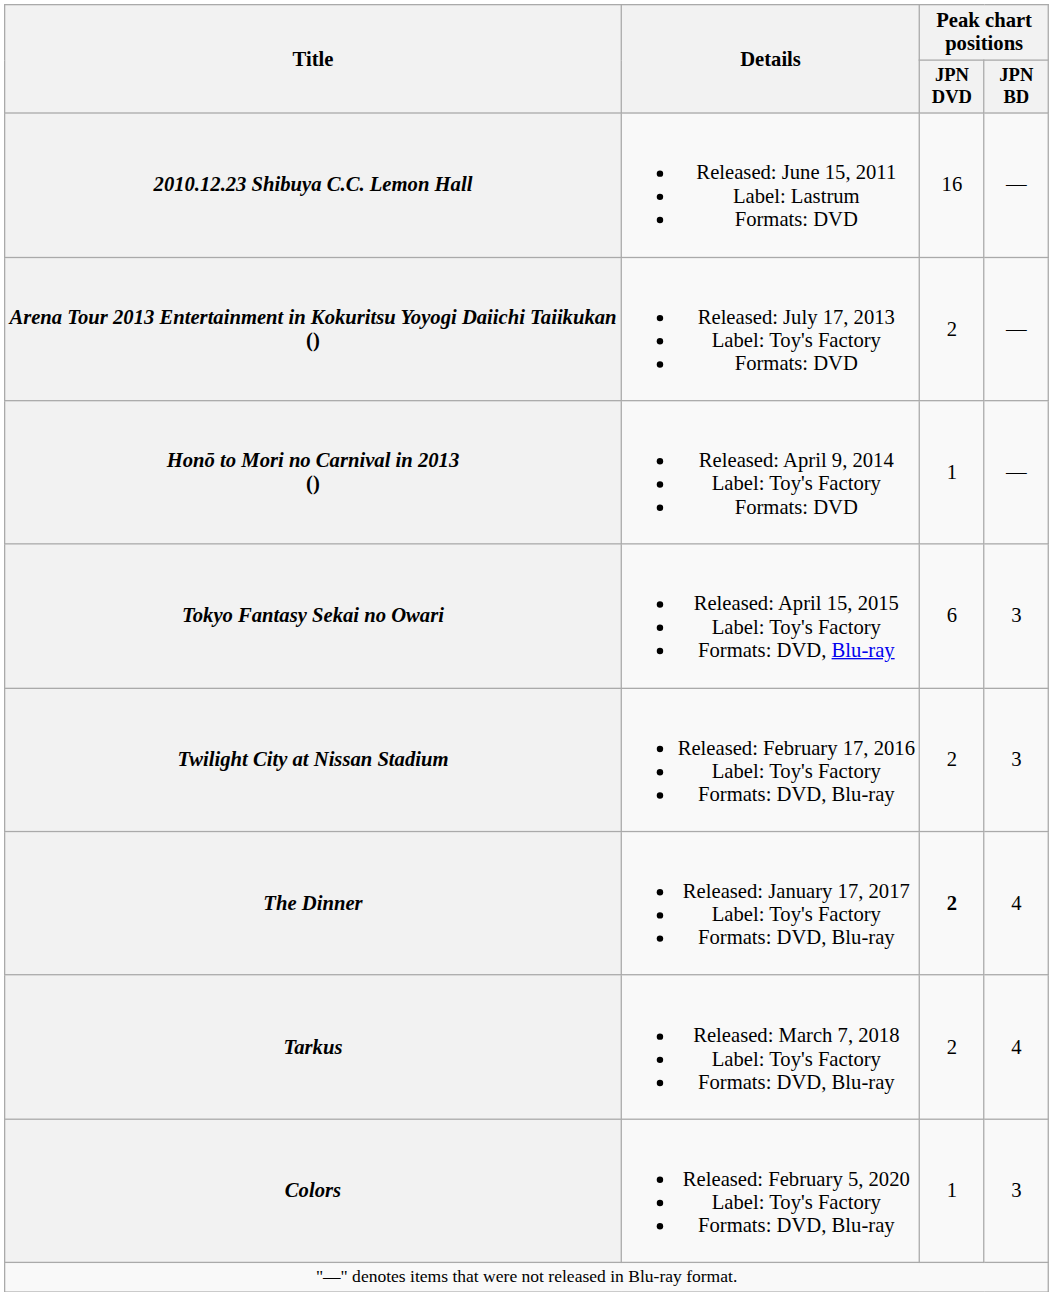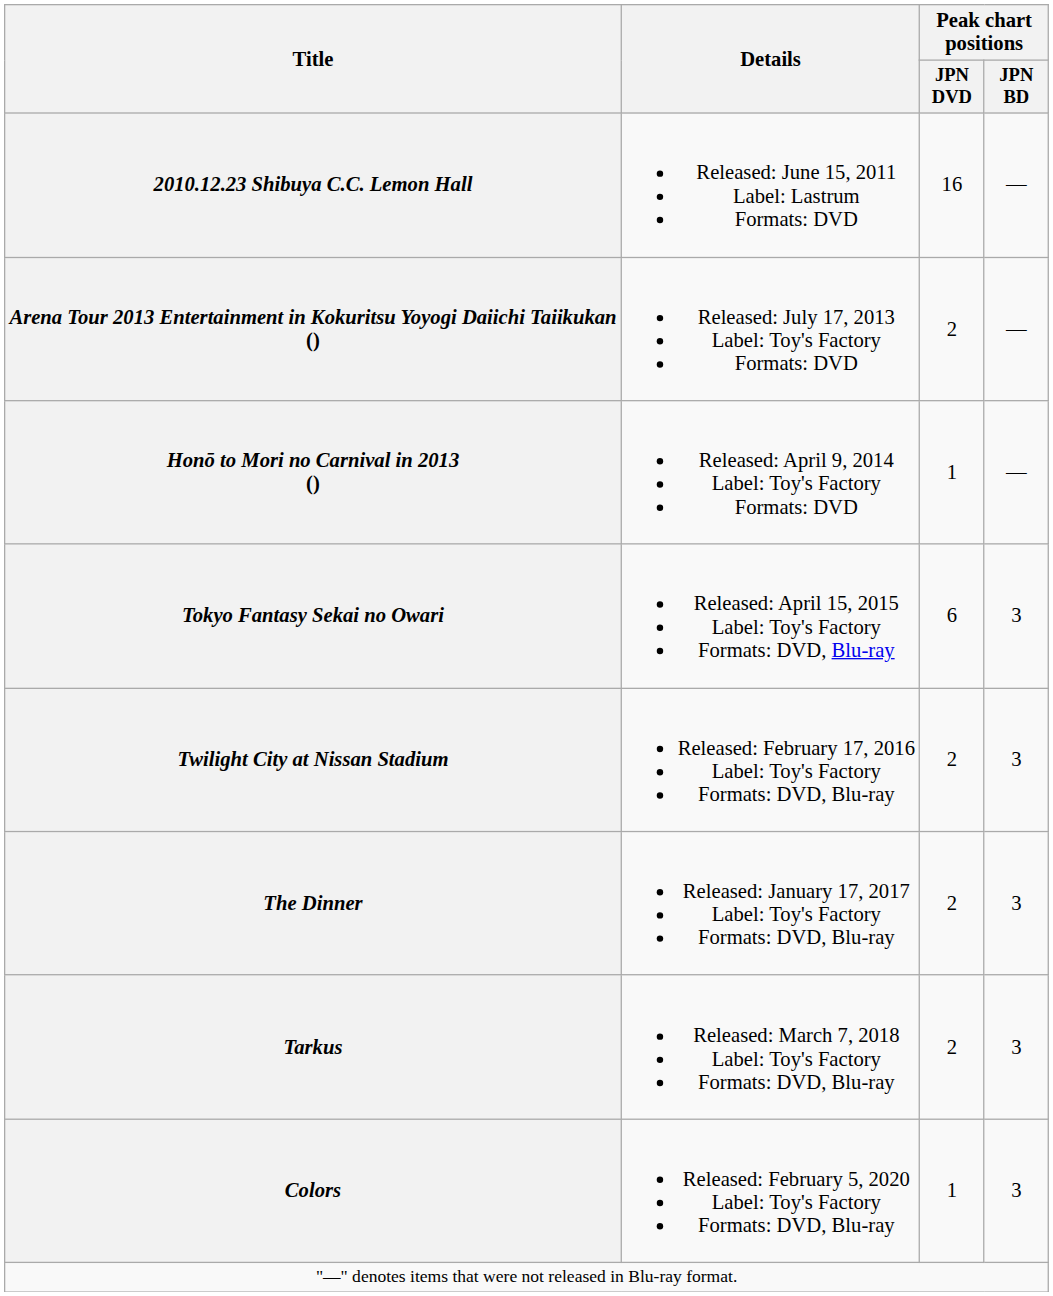The Dinner | Peak chart positions / JPN DVD: bold -> normal
The Dinner | Peak chart positions / JPN BD: 4 -> 3
Tarkus | Peak chart positions / JPN BD: 4 -> 3
